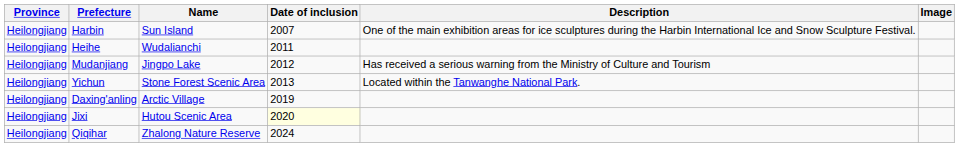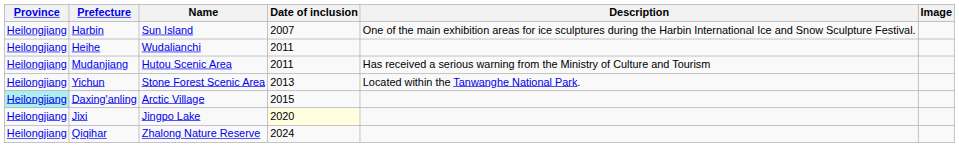Mudanjiang | Name: Jingpo Lake -> Hutou Scenic Area
Mudanjiang | Date of inclusion: 2012 -> 2011
Daxing'anling | Province: no background -> paleturquoise background
Daxing'anling | Date of inclusion: 2019 -> 2015
Jixi | Name: Hutou Scenic Area -> Jingpo Lake
